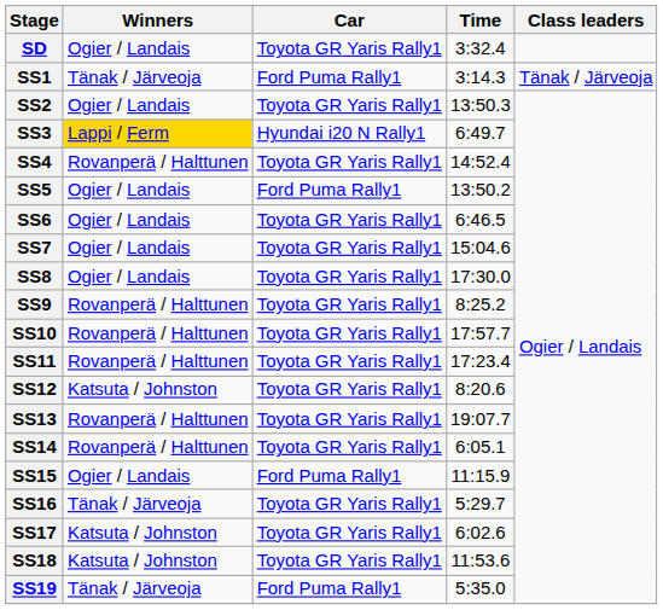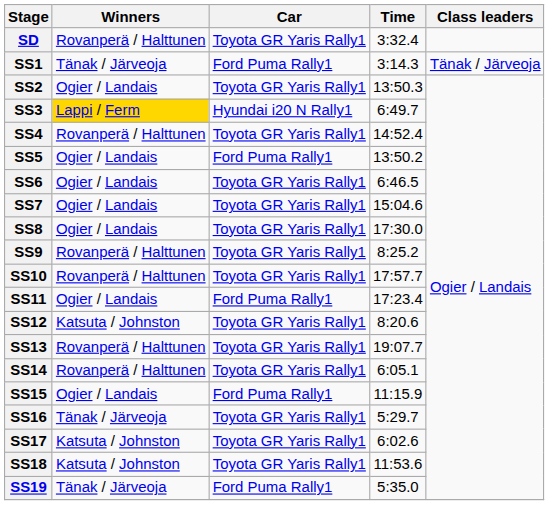SD | Winners: Ogier / Landais -> Rovanperä / Halttunen
SS11 | Winners: Rovanperä / Halttunen -> Ogier / Landais
SS11 | Car: Toyota GR Yaris Rally1 -> Ford Puma Rally1
